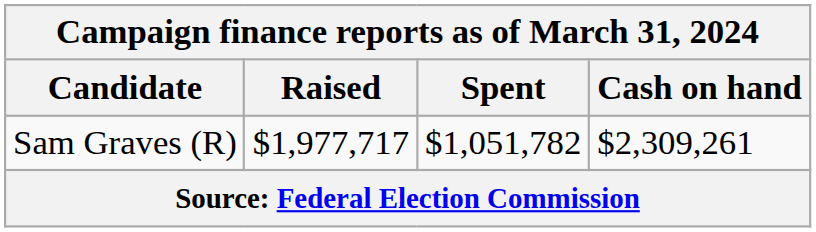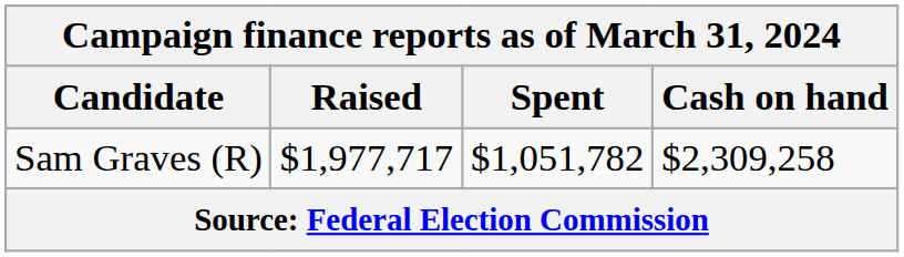Sam Graves (R) | Cash on hand: $2,309,261 -> $2,309,258
